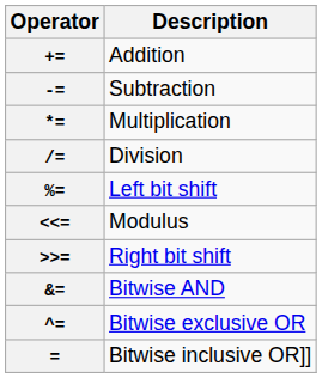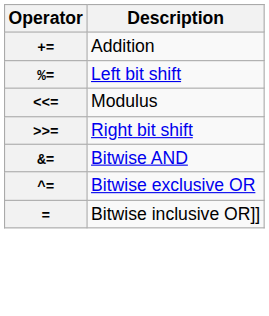- row: -= | Subtraction
- row: *= | Multiplication
- row: /= | Division
